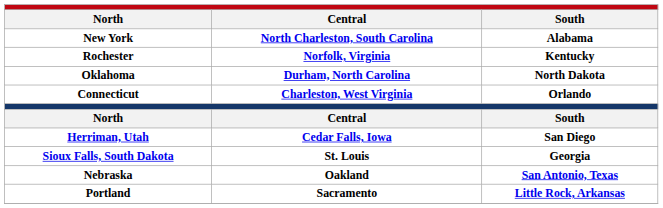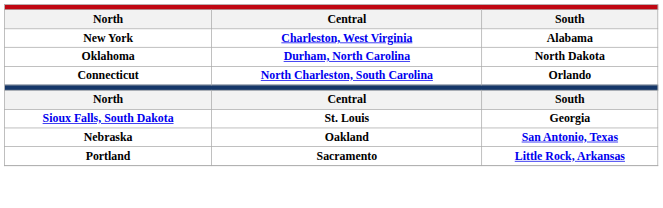New York | Central: North Charleston, South Carolina -> Charleston, West Virginia
- row: Rochester | Norfolk, Virginia | Kentucky
Connecticut | Central: Charleston, West Virginia -> North Charleston, South Carolina
- row: Herriman, Utah | Cedar Falls, Iowa | San Diego
